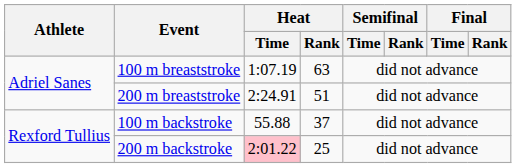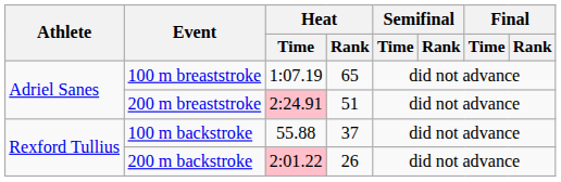100 m breaststroke | Heat / Rank: 63 -> 65
200 m breaststroke | Heat / Time: no background -> pink background
200 m backstroke | Heat / Rank: 25 -> 26
